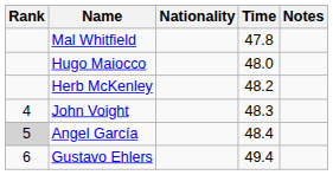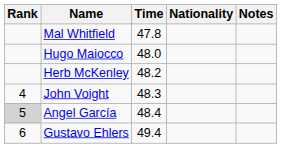columns swapped: Nationality <-> Time
